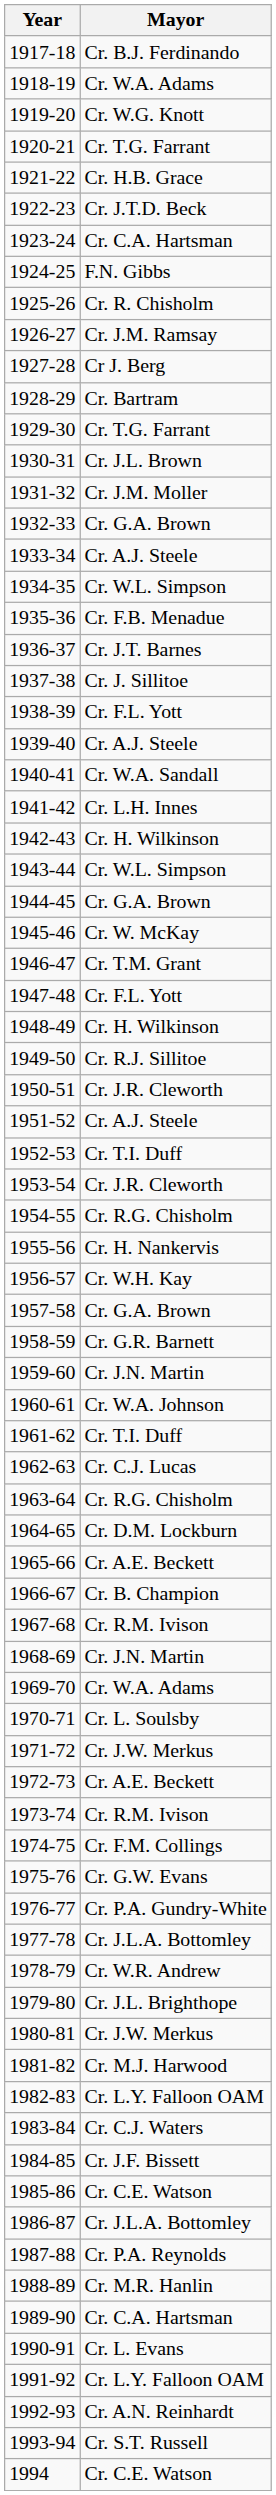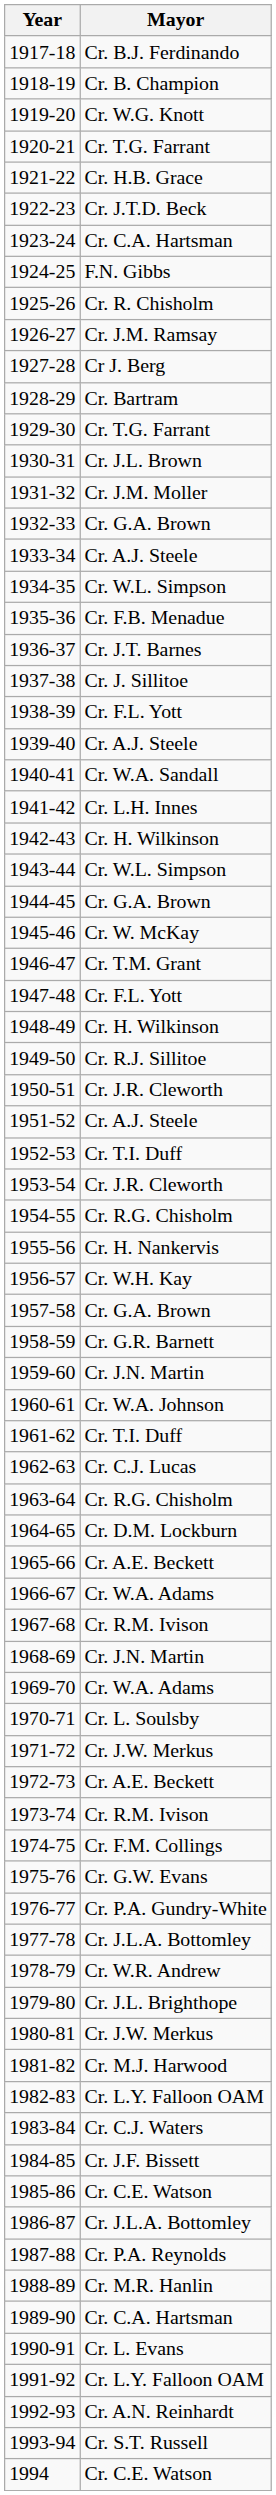1918-19 | Mayor: Cr. W.A. Adams -> Cr. B. Champion
1966-67 | Mayor: Cr. B. Champion -> Cr. W.A. Adams
